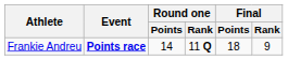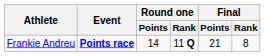Frankie Andreu | Final / Points: 18 -> 21
Frankie Andreu | Final / Rank: 9 -> 8
